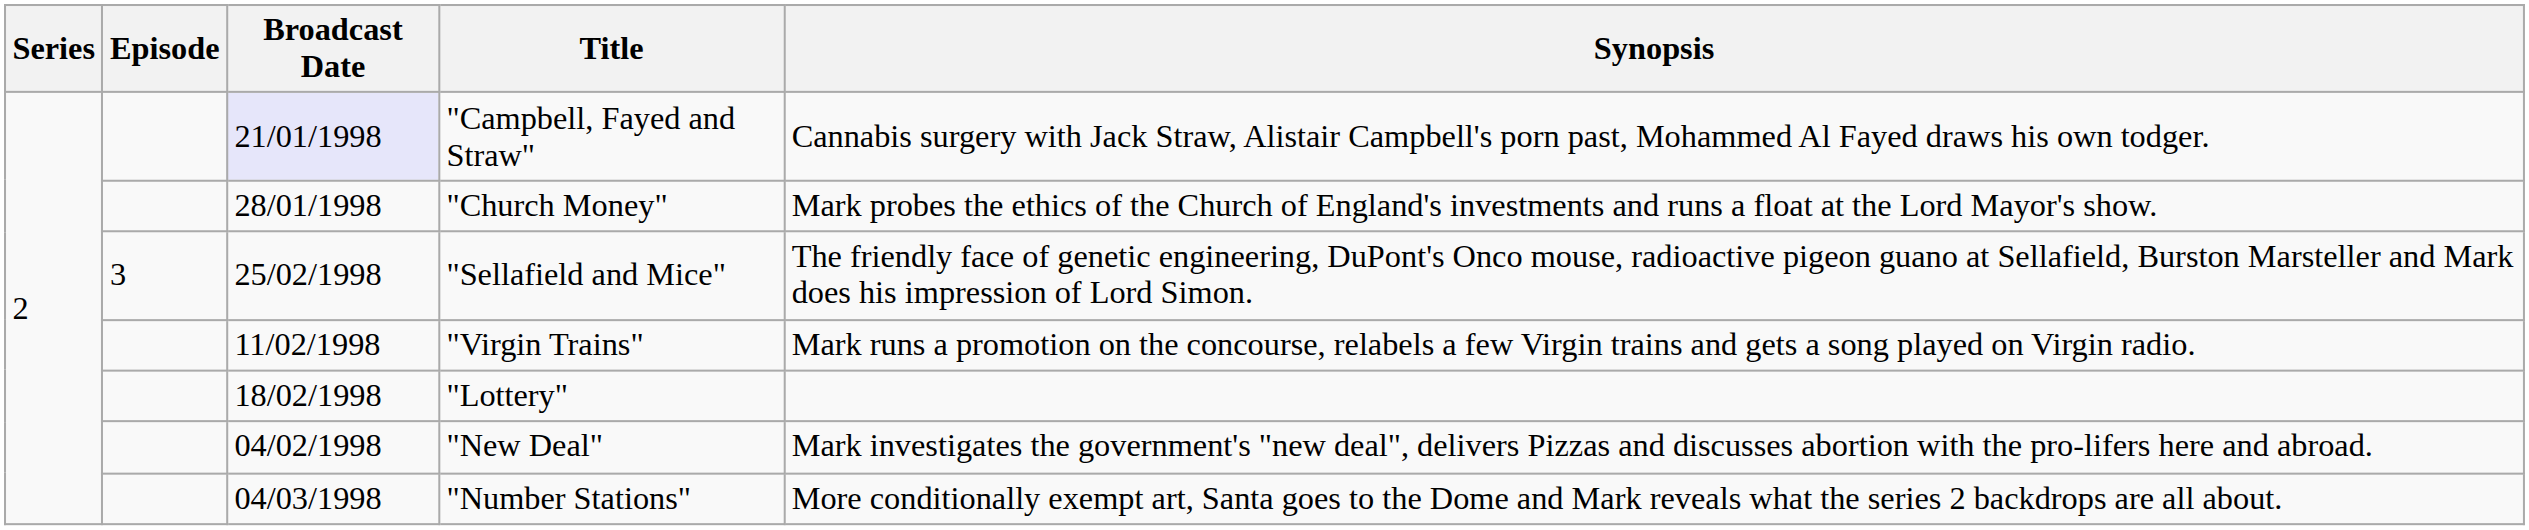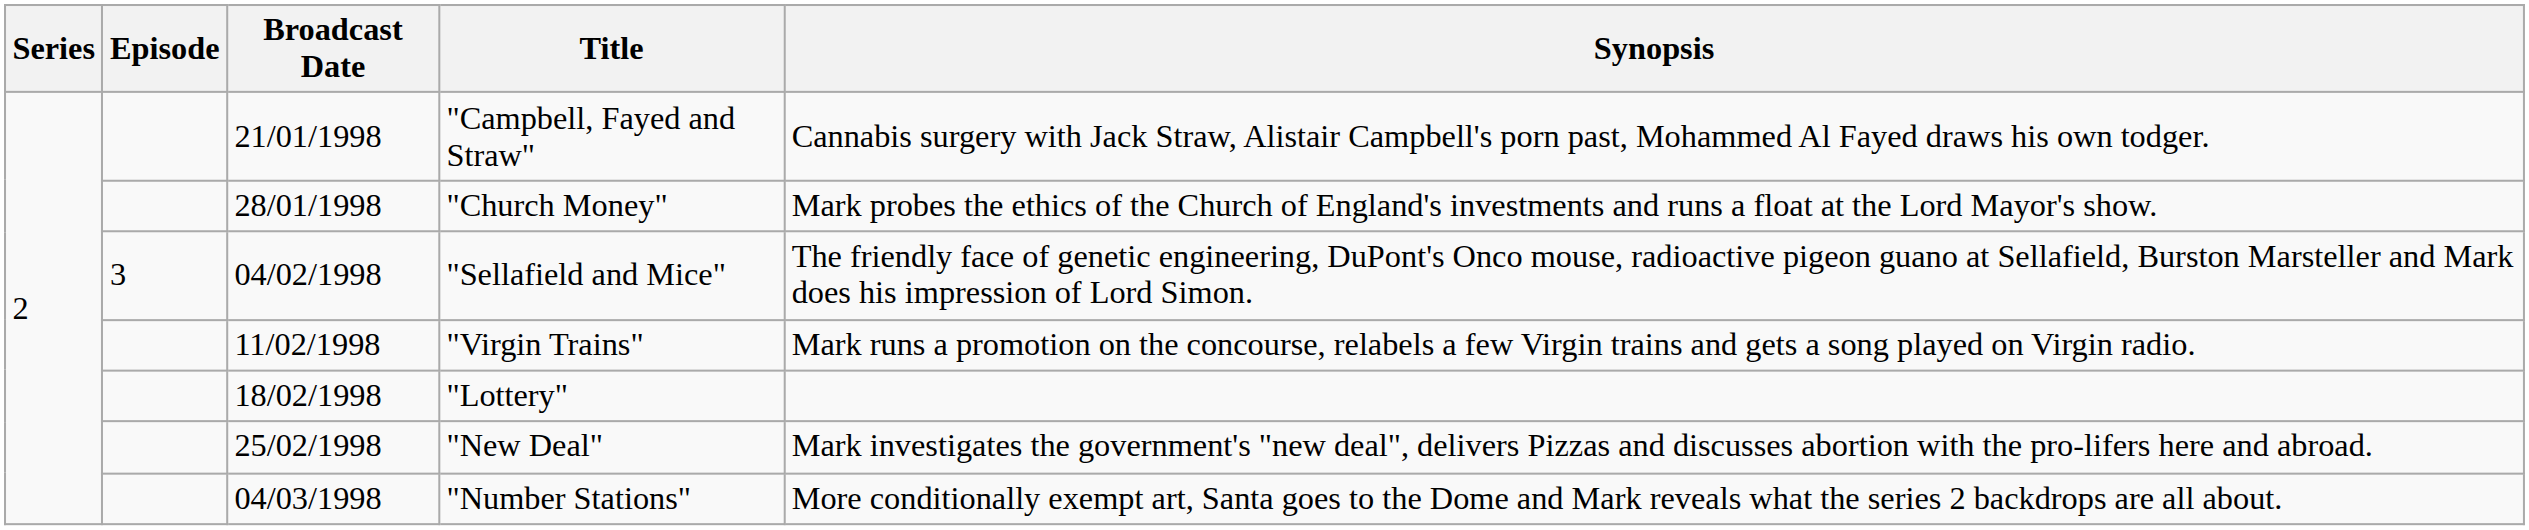"Campbell, Fayed and Straw" | Broadcast Date: lavender background -> no background
"Sellafield and Mice" | Broadcast Date: 25/02/1998 -> 04/02/1998
"New Deal" | Broadcast Date: 04/02/1998 -> 25/02/1998
